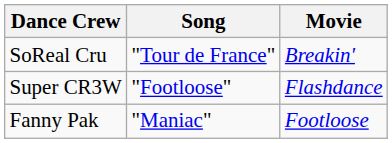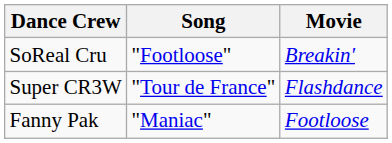SoReal Cru | Song: "Tour de France" -> "Footloose"
Super CR3W | Song: "Footloose" -> "Tour de France"
